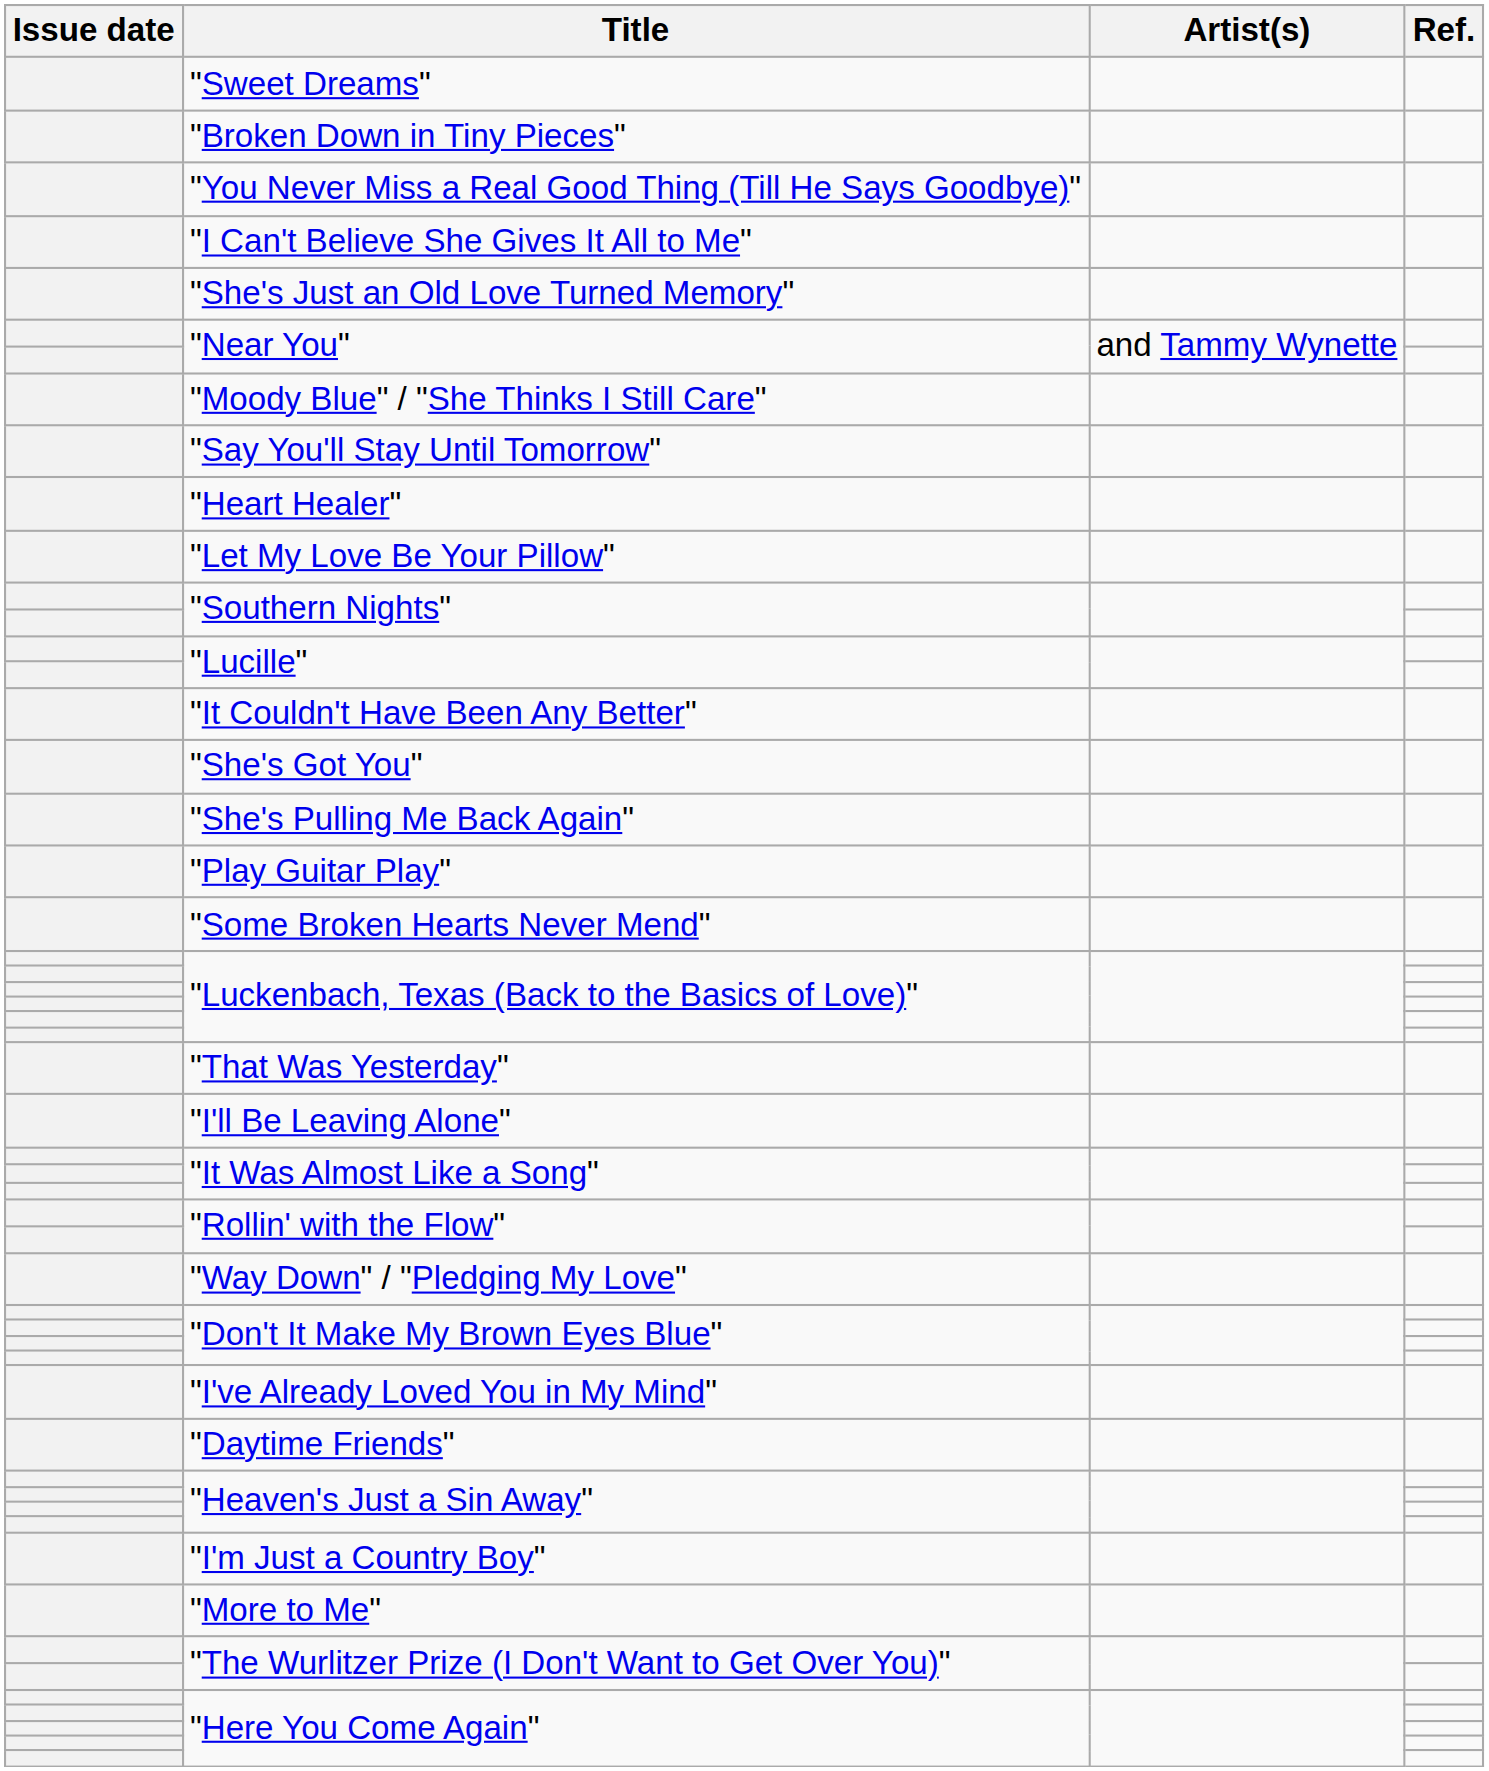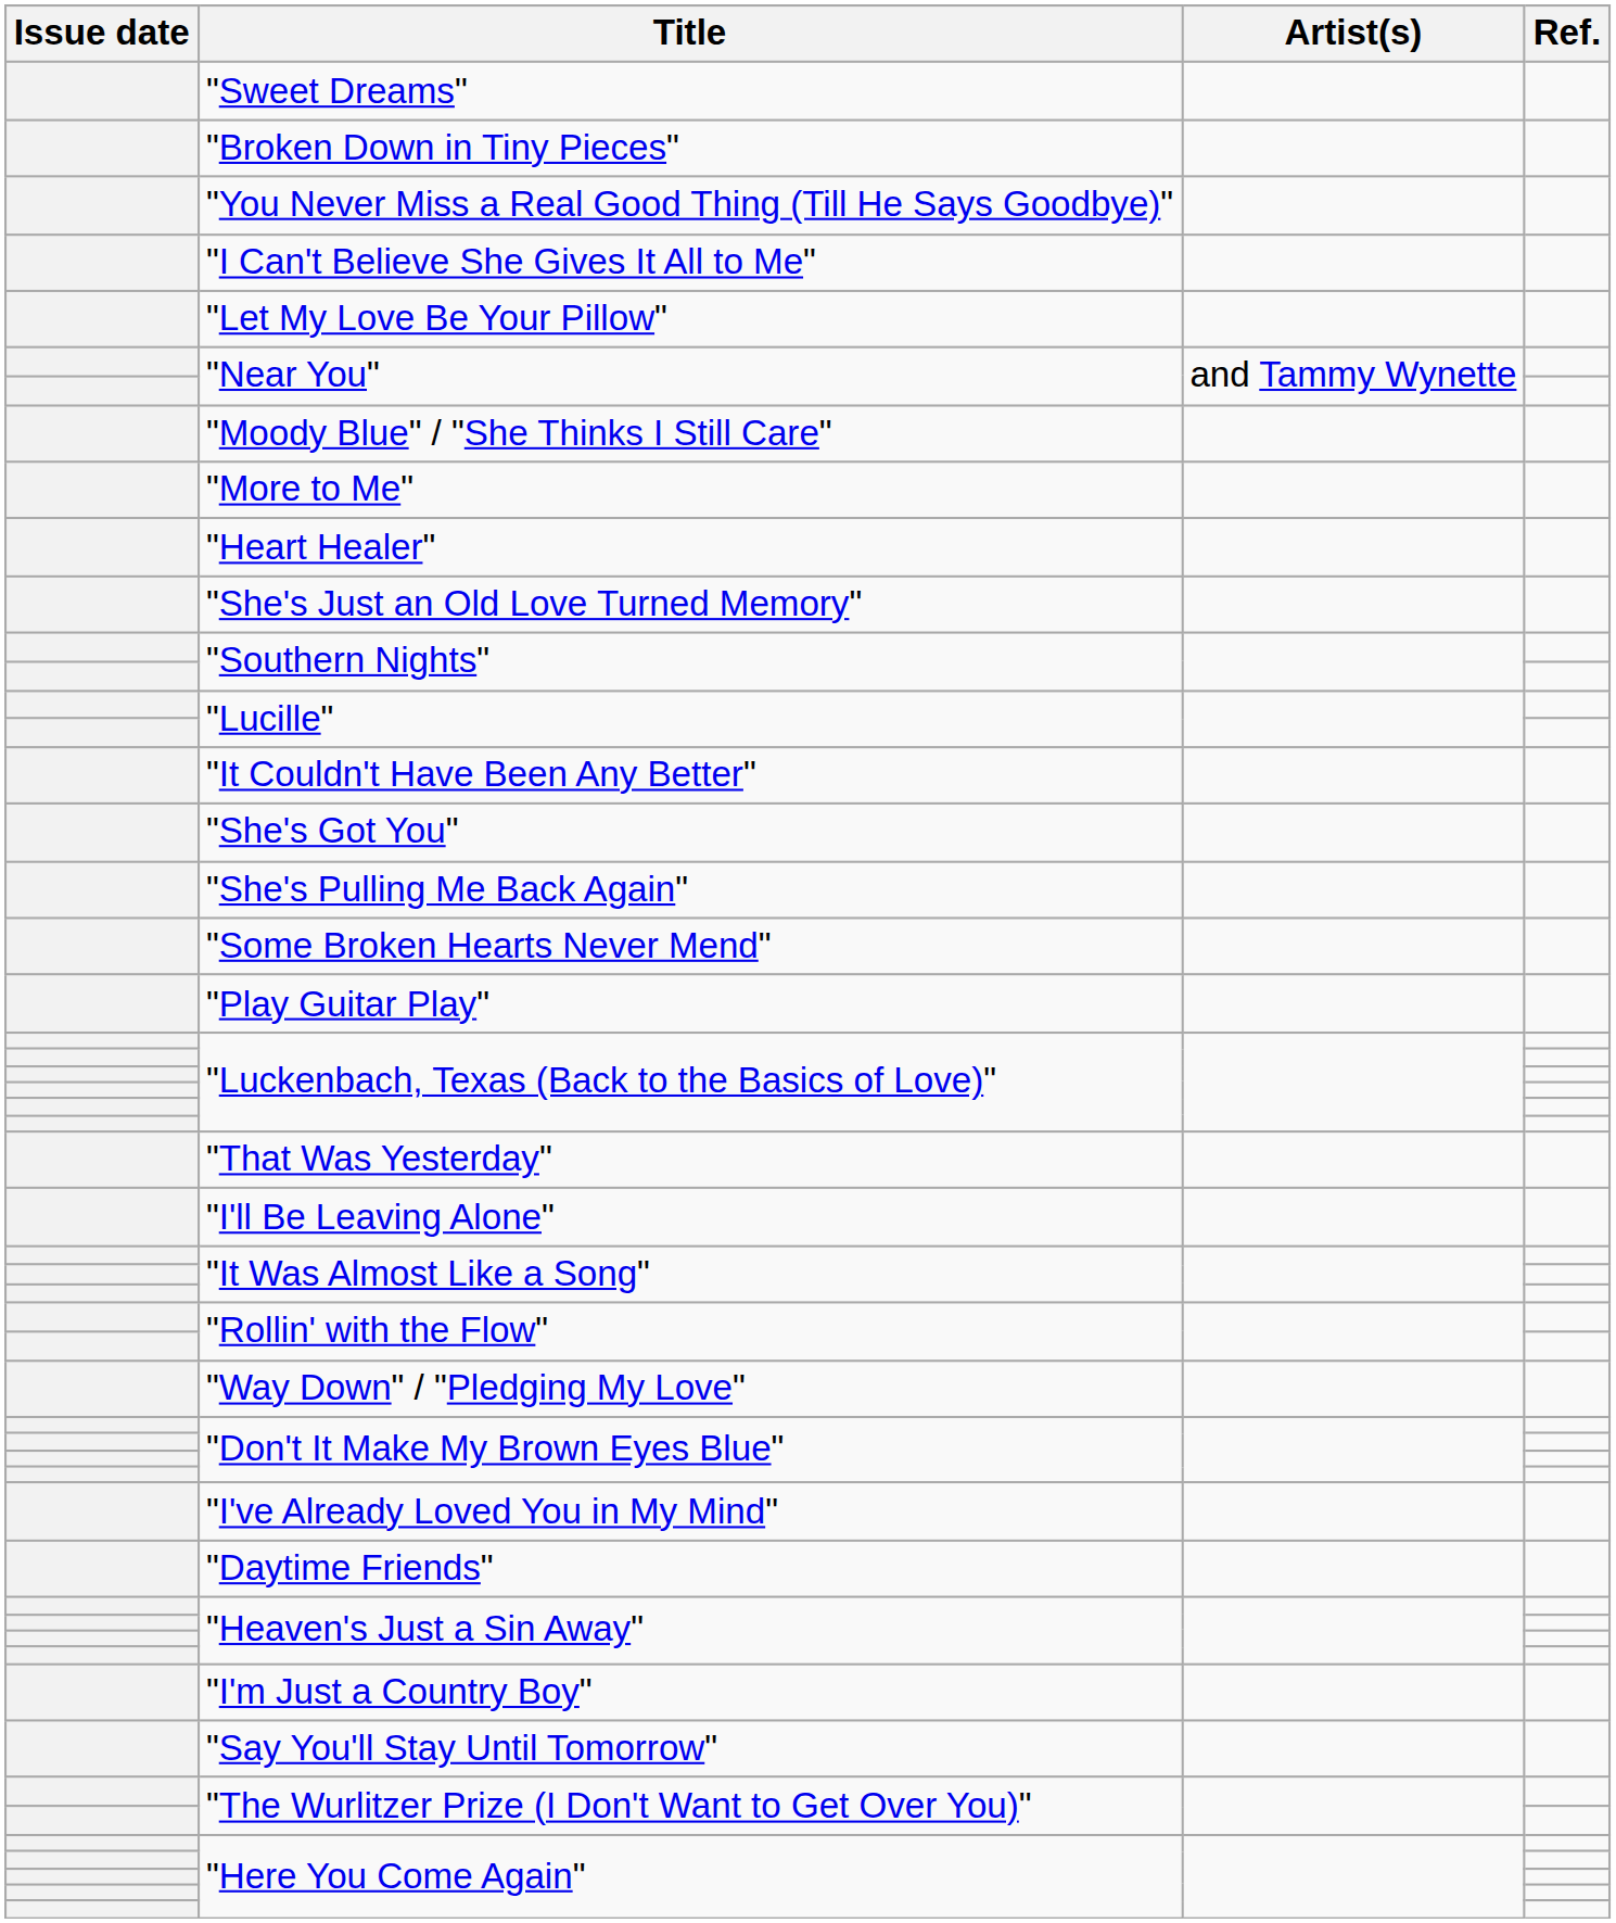rows swapped: "Let My Love Be Your Pillow" <-> "She's Just an Old Love Turned Memory"
rows swapped: "Say You'll Stay Until Tomorrow" <-> "More to Me"
rows swapped: "Play Guitar Play" <-> "Some Broken Hearts Never Mend"
